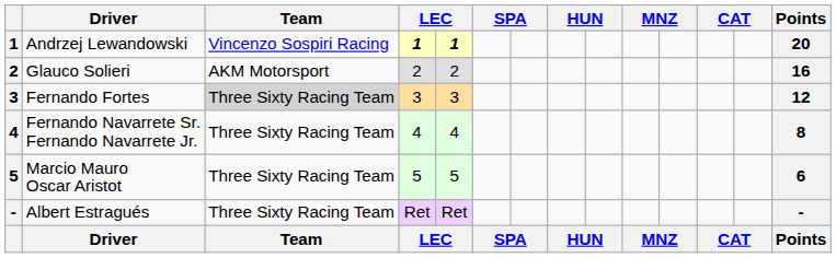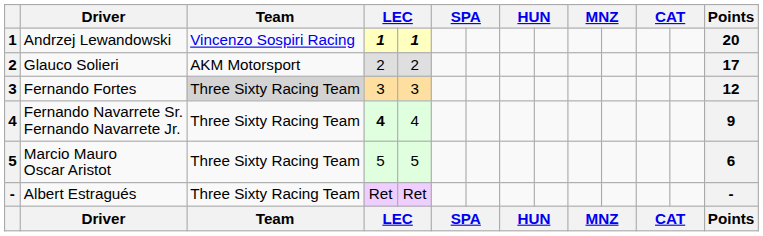Glauco Solieri | Points: 16 -> 17
Fernando Navarrete Sr. Fernando Navarrete Jr. | column 4: normal -> bold
Fernando Navarrete Sr. Fernando Navarrete Jr. | Points: 8 -> 9
